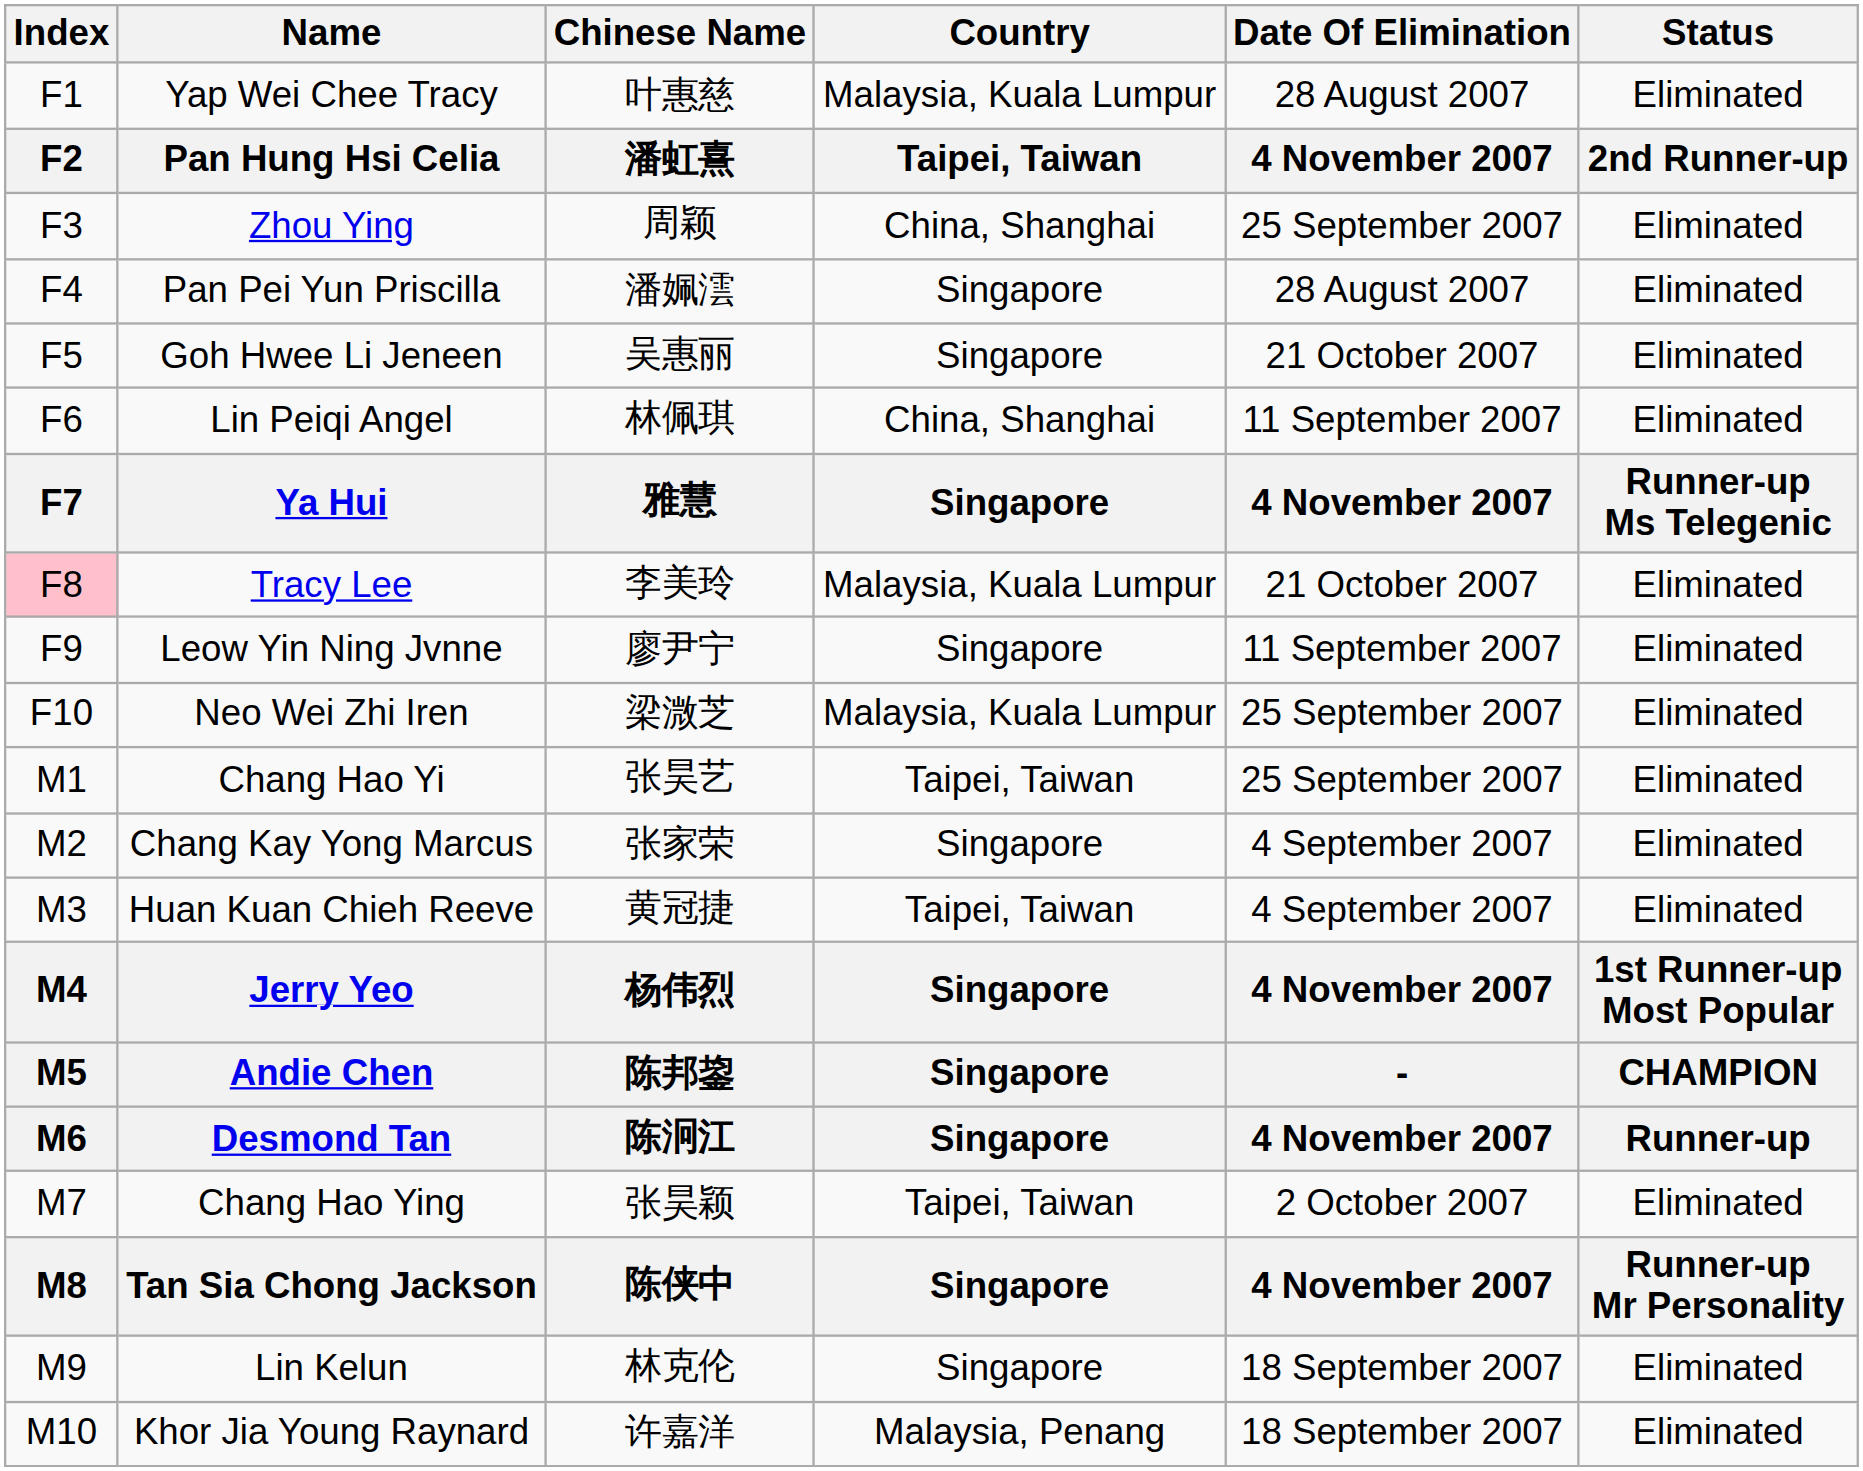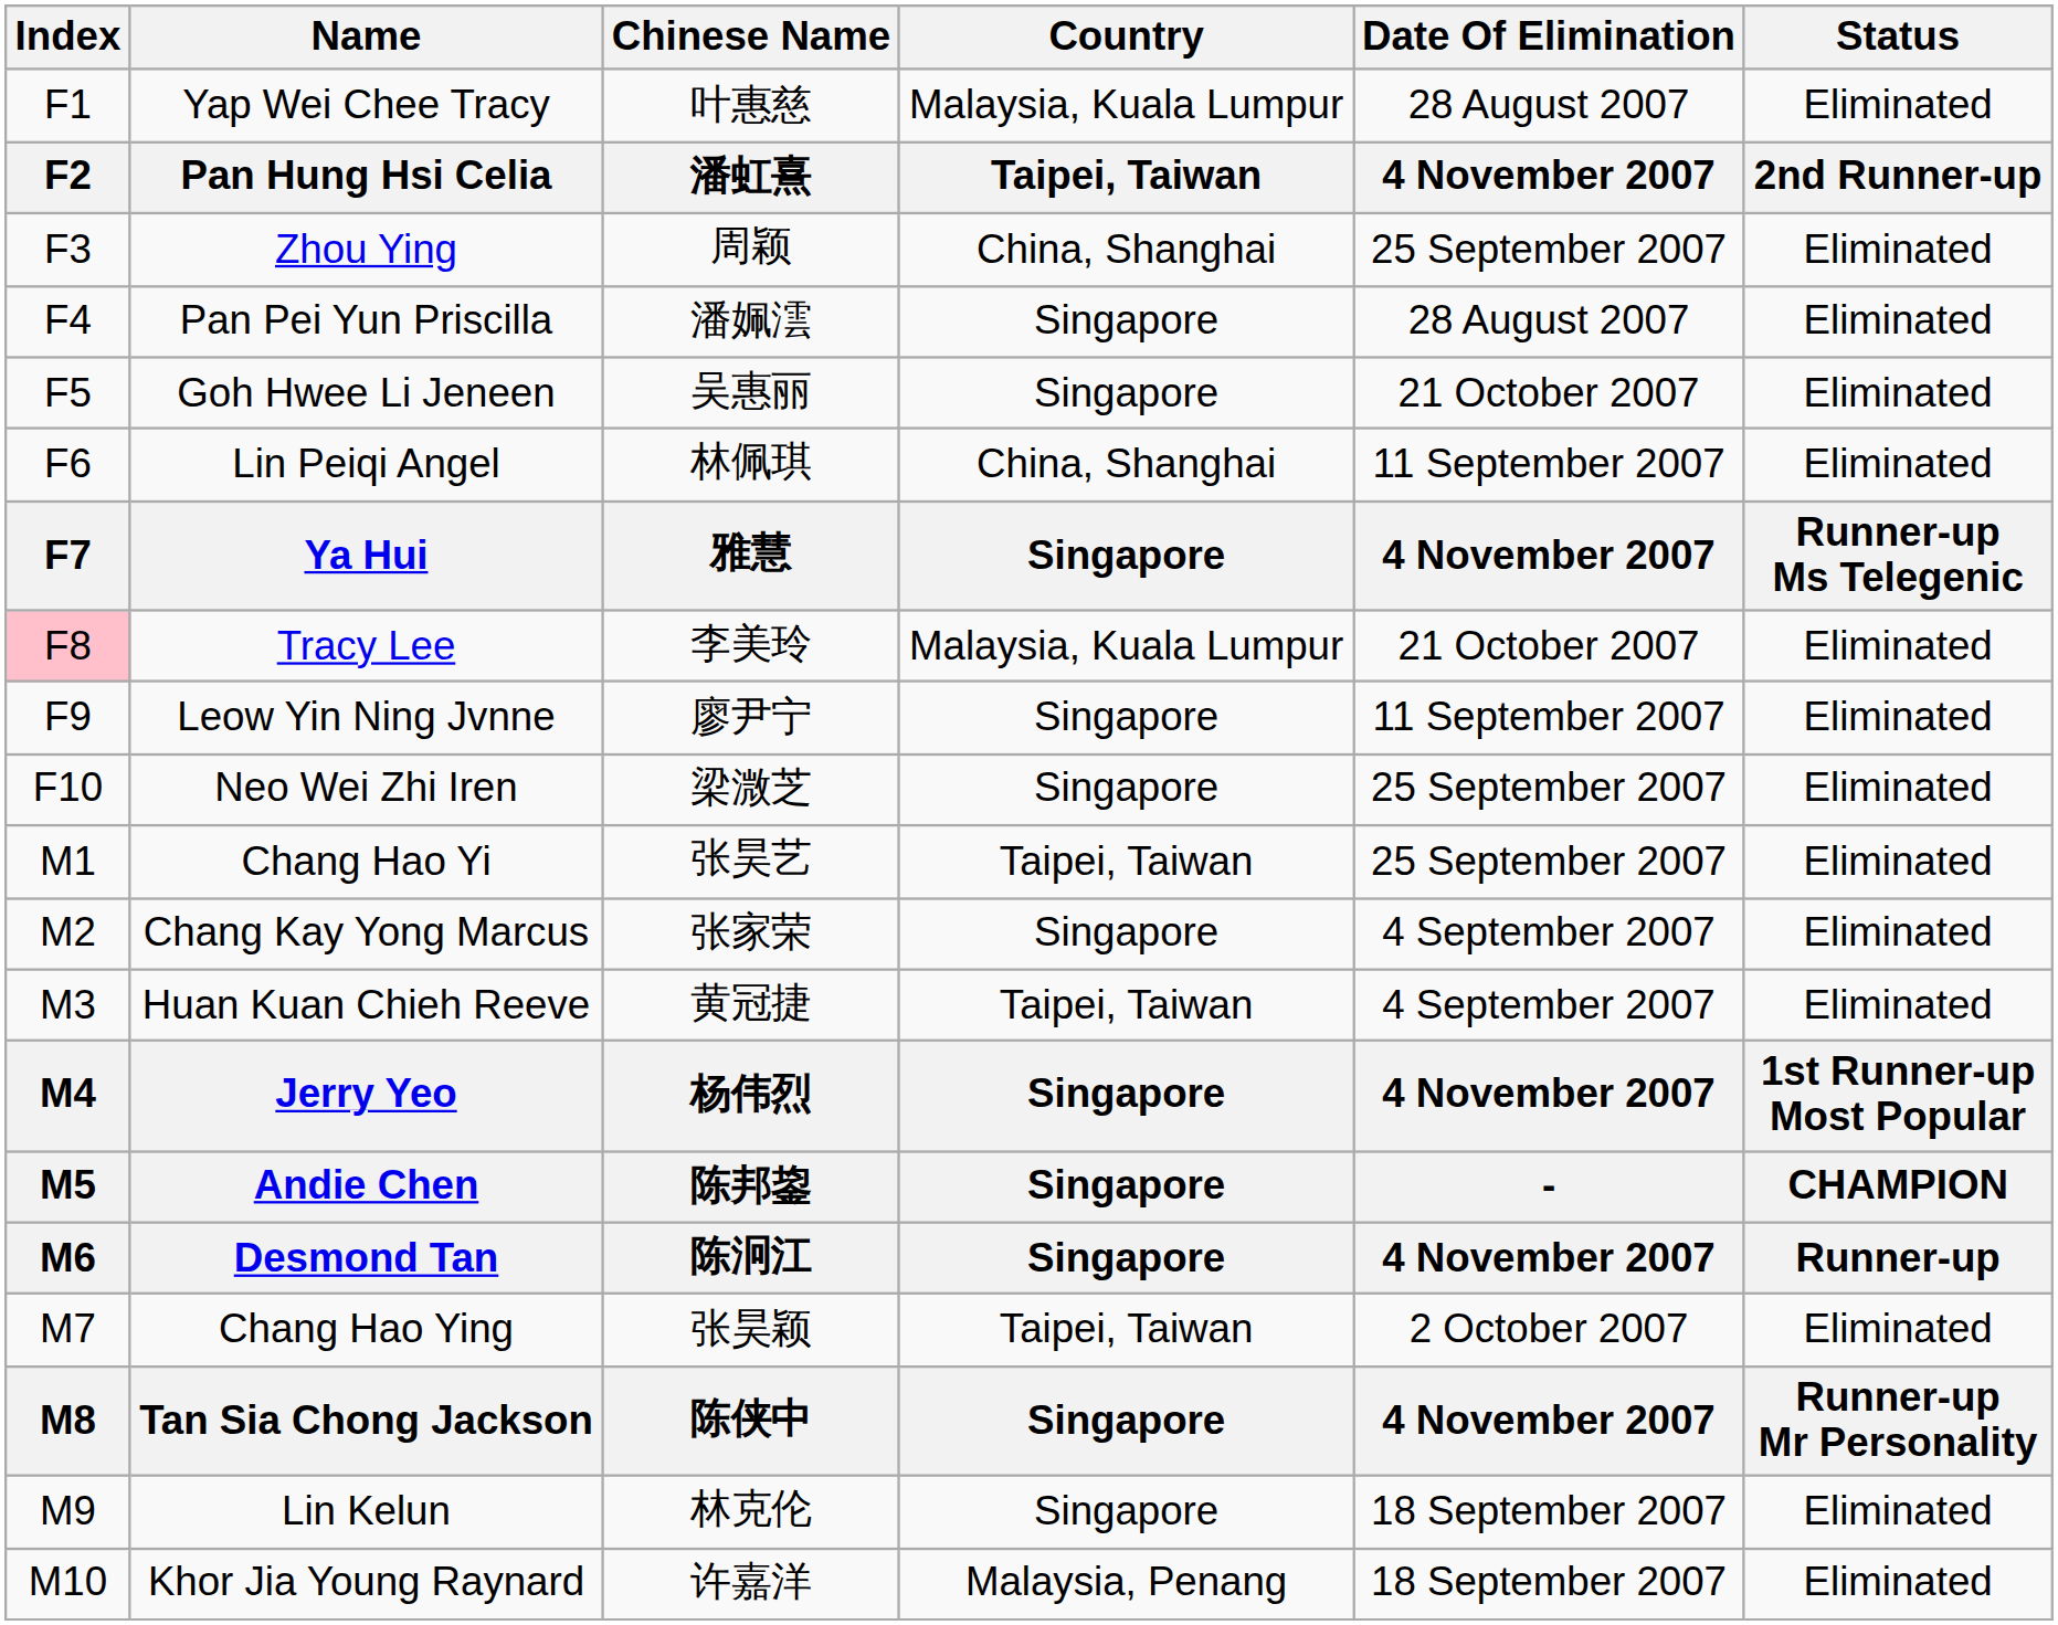Neo Wei Zhi Iren | Country: Malaysia, Kuala Lumpur -> Singapore
